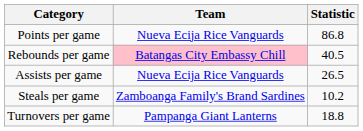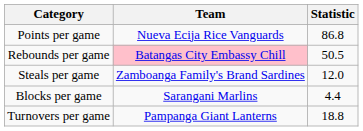Rebounds per game | Statistic: 40.5 -> 50.5
- row: Assists per game | Nueva Ecija Rice Vanguards | 26.5
Steals per game | Statistic: 10.2 -> 12.0
+ row: Blocks per game | Sarangani Marlins | 4.4
